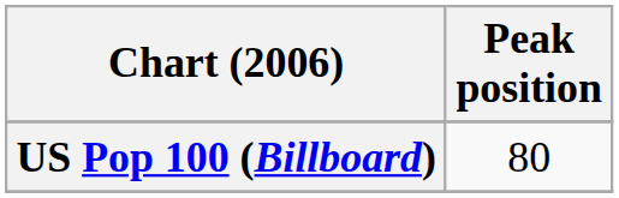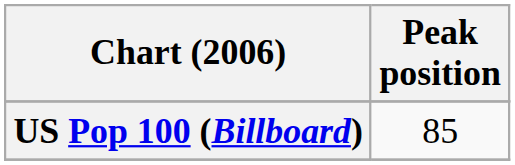US Pop 100 (Billboard) | Peak position: 80 -> 85
